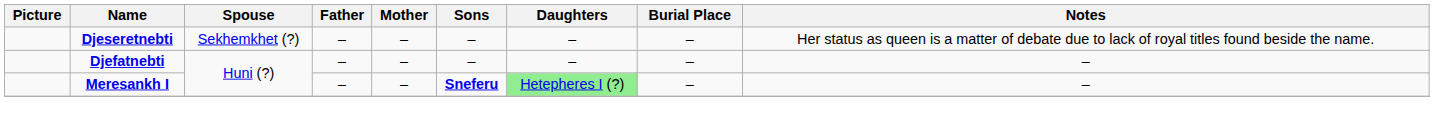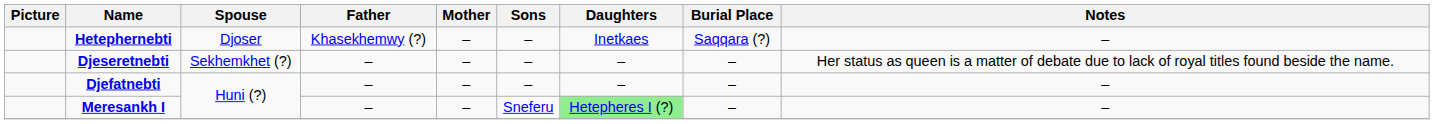+ row: Hetephernebti | Djoser | Khasekhemwy (?) | – | – | Inetkaes | Saqqara (?) | –
Meresankh I | Sons: bold -> normal
